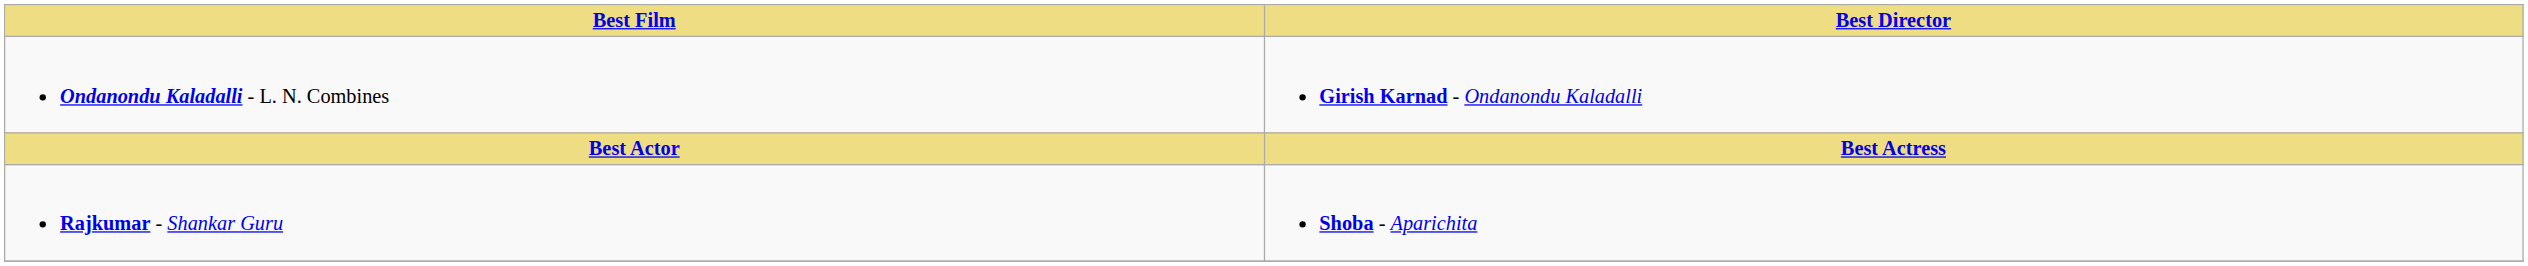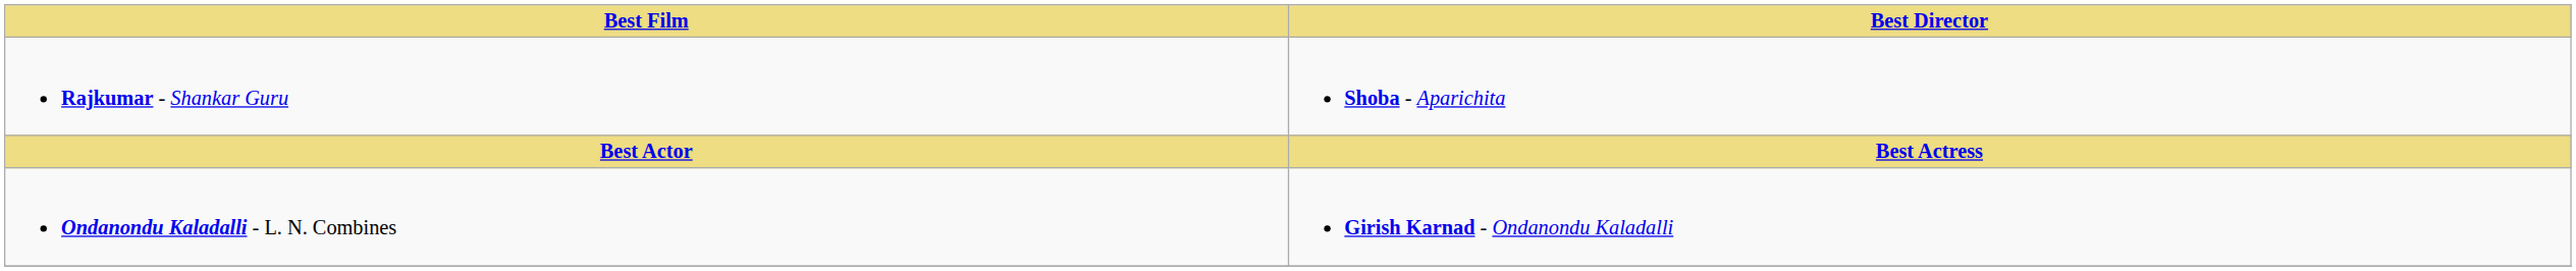rows swapped: Ondanondu Kaladalli - L. N. Combines <-> Rajkumar - Shankar Guru
